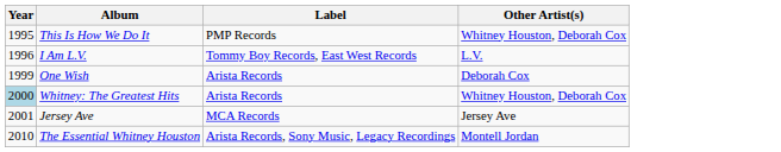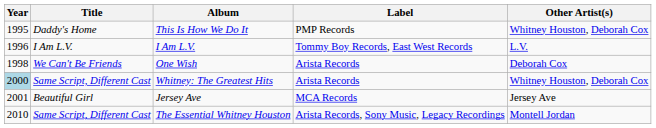+ column: Title | Daddy's Home | I Am L.V. | We Can't Be Friends | Same Script, Different Cast | Beautiful Girl | Same Script, Different Cast
One Wish | Year: 1999 -> 1998
